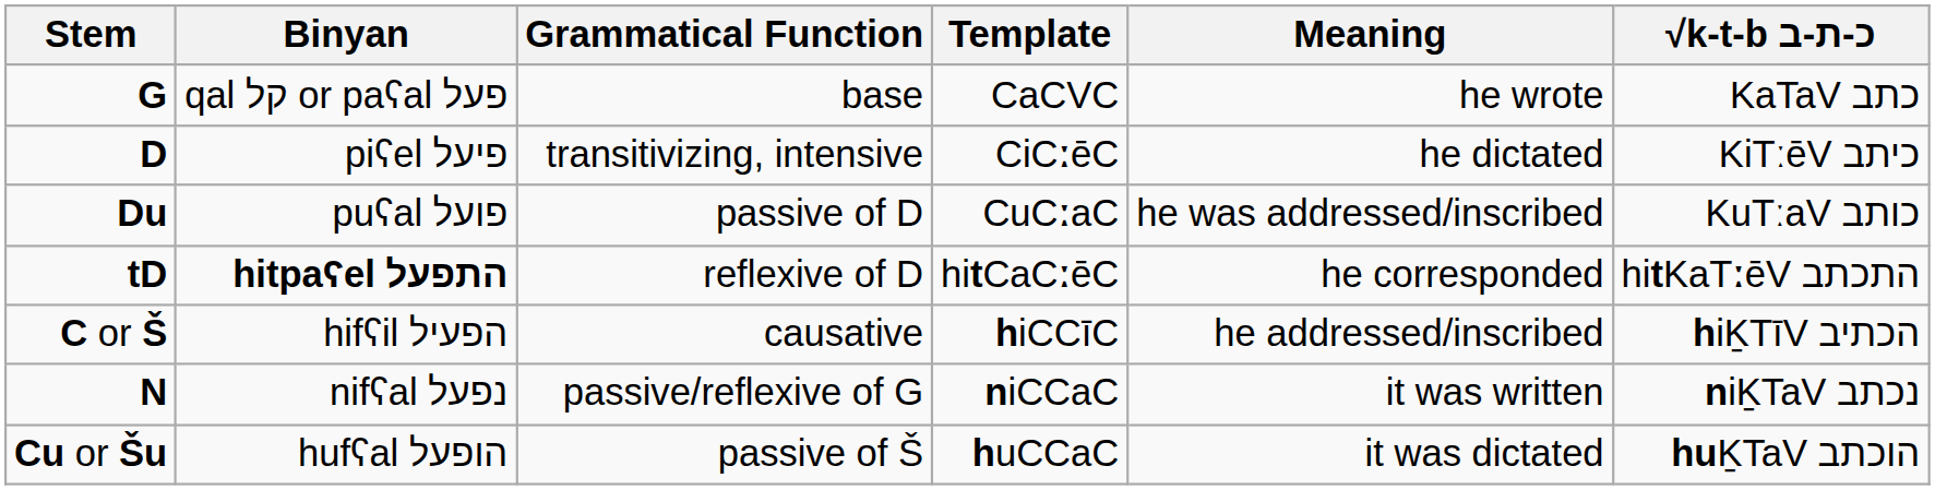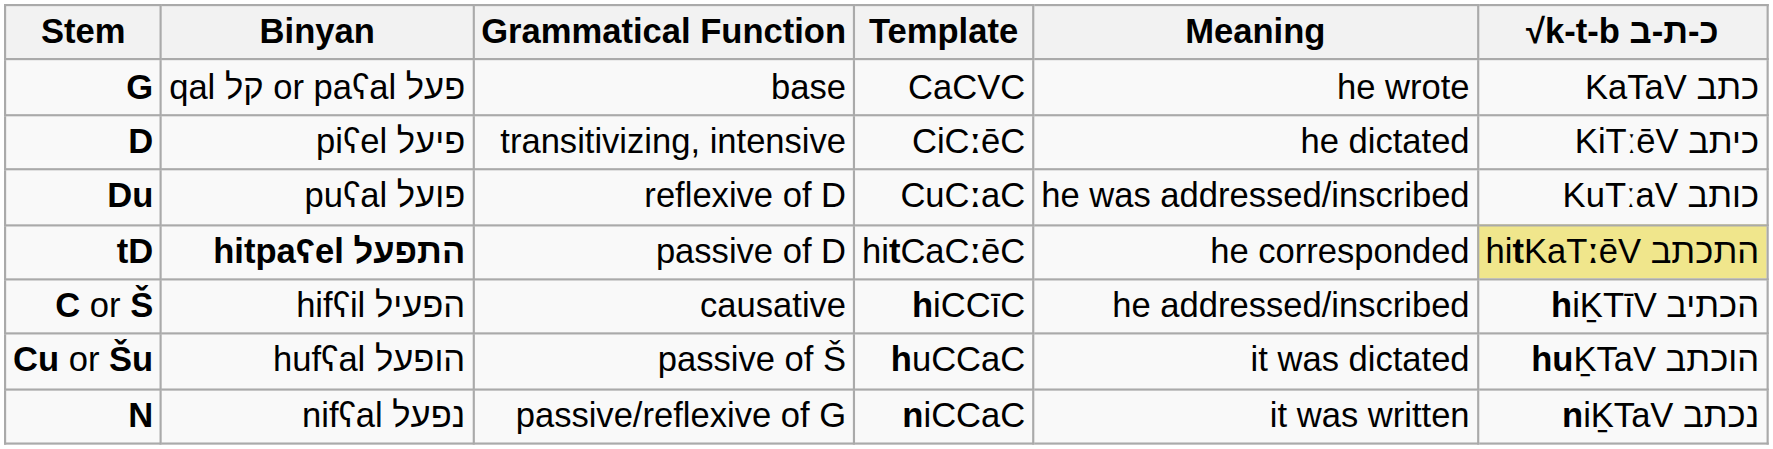Du | Grammatical Function: passive of D -> reflexive of D
tD | Grammatical Function: reflexive of D -> passive of D
tD | √k-t-b כ-ת-ב: no background -> khaki background
rows swapped: Cu or Šu <-> N
